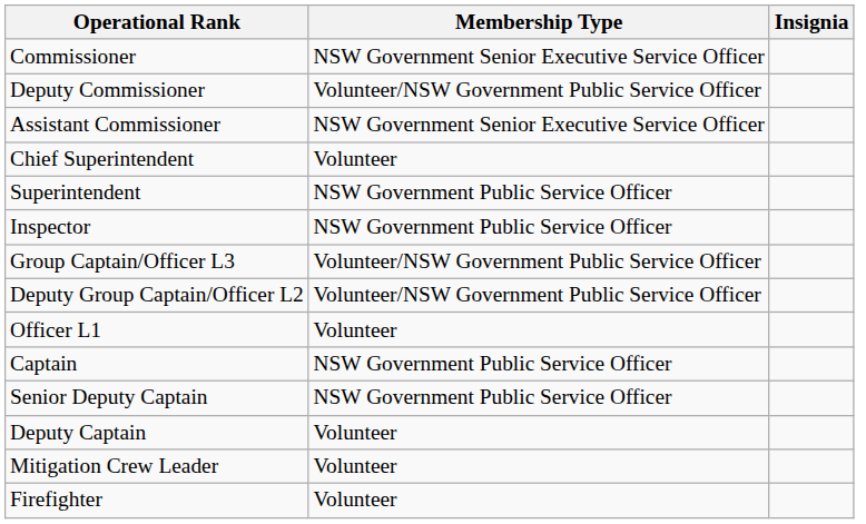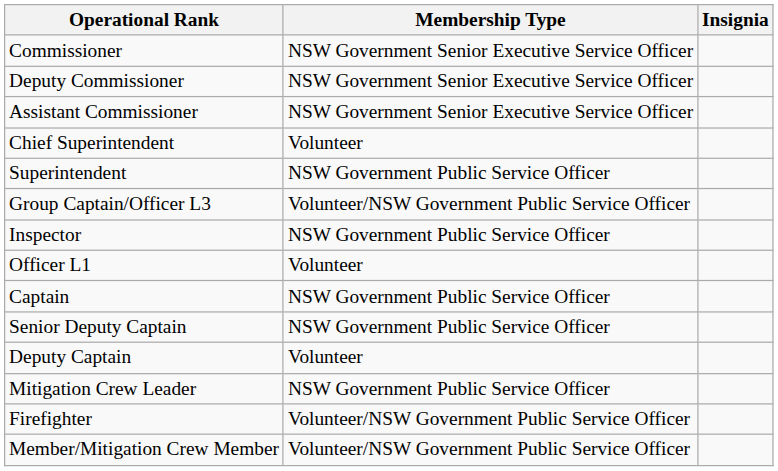Deputy Commissioner | Membership Type: Volunteer/NSW Government Public Service Officer -> NSW Government Senior Executive Service Officer
rows swapped: Inspector <-> Group Captain/Officer L3
- row: Deputy Group Captain/Officer L2 | Volunteer/NSW Government Public Service Officer
Mitigation Crew Leader | Membership Type: Volunteer -> NSW Government Public Service Officer
Firefighter | Membership Type: Volunteer -> Volunteer/NSW Government Public Service Officer
+ row: Member/Mitigation Crew Member | Volunteer/NSW Government Public Service Officer
